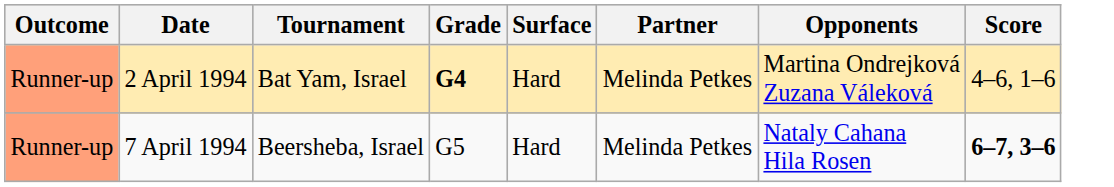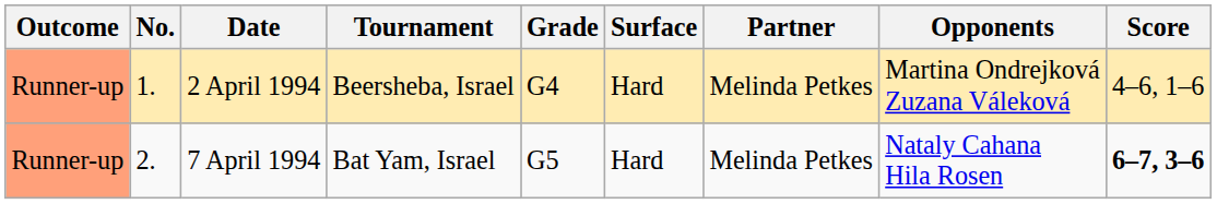+ column: No. | 1. | 2.
2 April 1994 | Tournament: Bat Yam, Israel -> Beersheba, Israel
2 April 1994 | Grade: bold -> normal
7 April 1994 | Tournament: Beersheba, Israel -> Bat Yam, Israel
